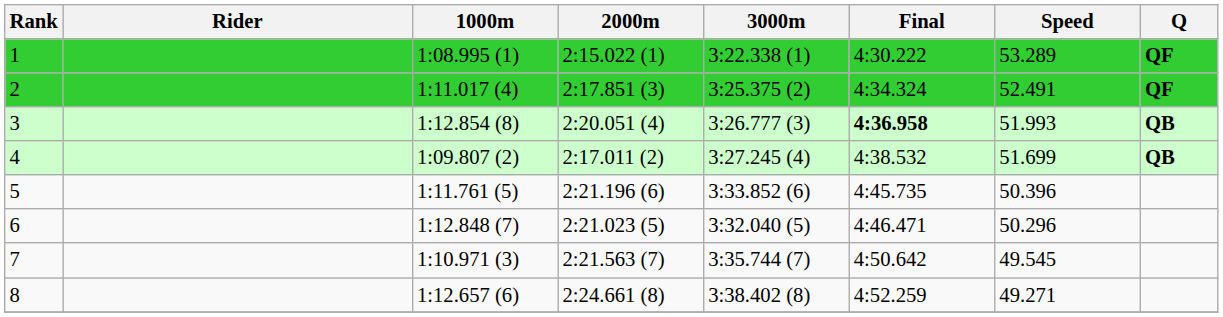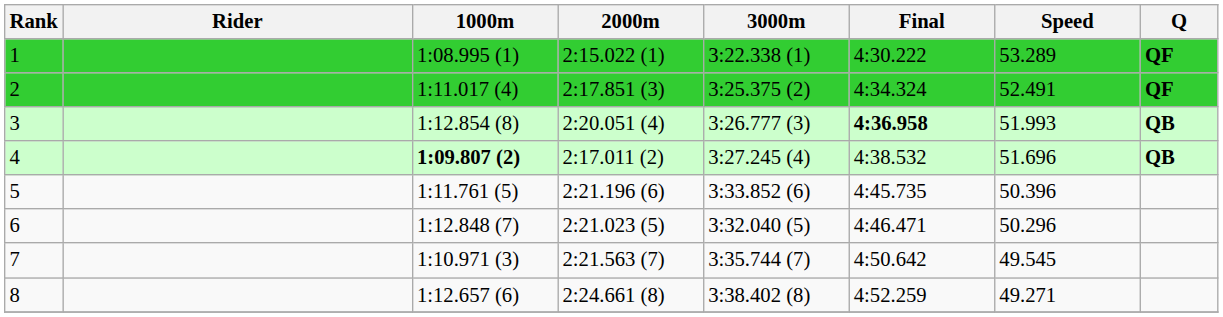4 | 1000m: normal -> bold
4 | Speed: 51.699 -> 51.696
